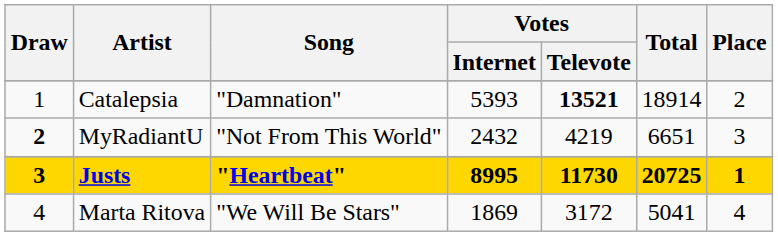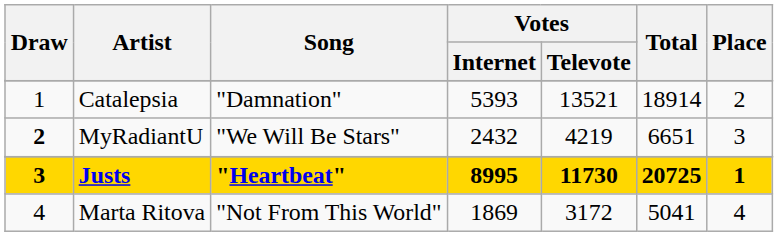Catalepsia | Votes / Televote: bold -> normal
MyRadiantU | Song: "Not From This World" -> "We Will Be Stars"
Marta Ritova | Song: "We Will Be Stars" -> "Not From This World"
